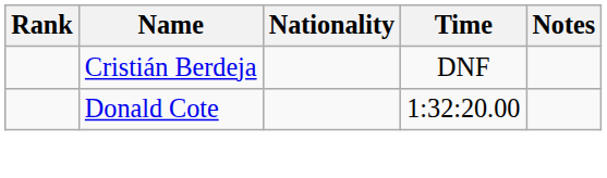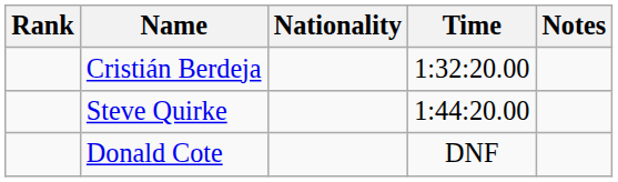Cristián Berdeja | Time: DNF -> 1:32:20.00
+ row: Steve Quirke | 1:44:20.00
Donald Cote | Time: 1:32:20.00 -> DNF
